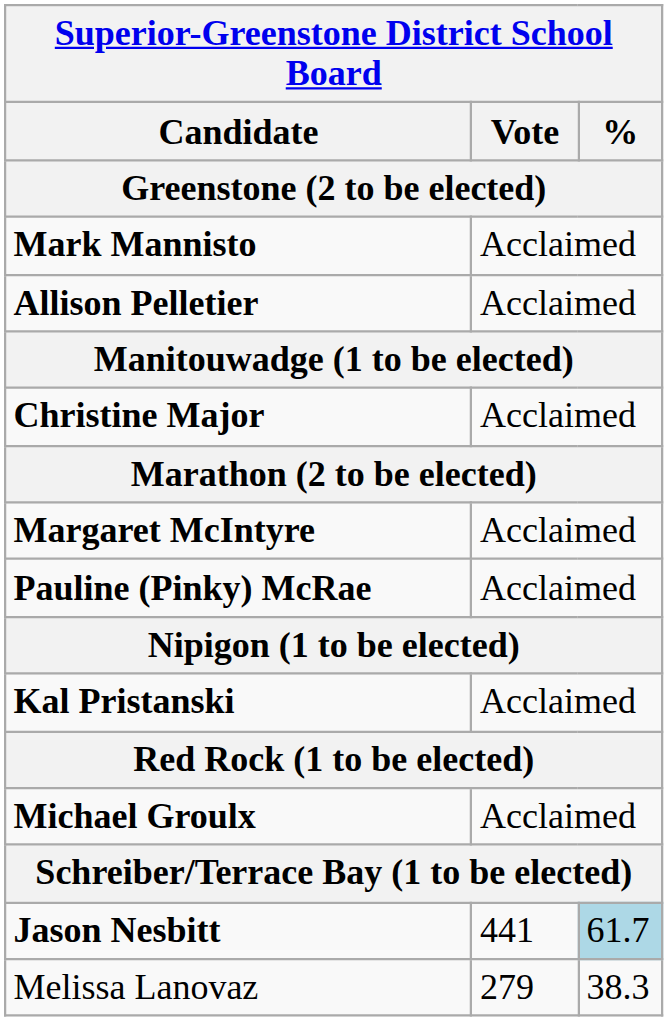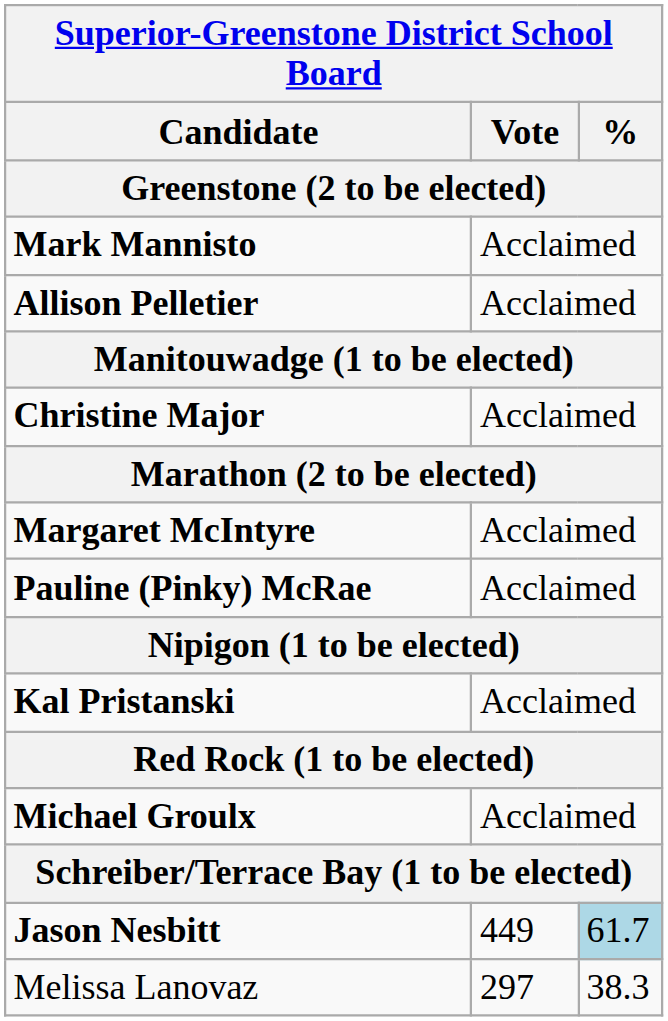Jason Nesbitt | Vote: 441 -> 449
Melissa Lanovaz | Vote: 279 -> 297
